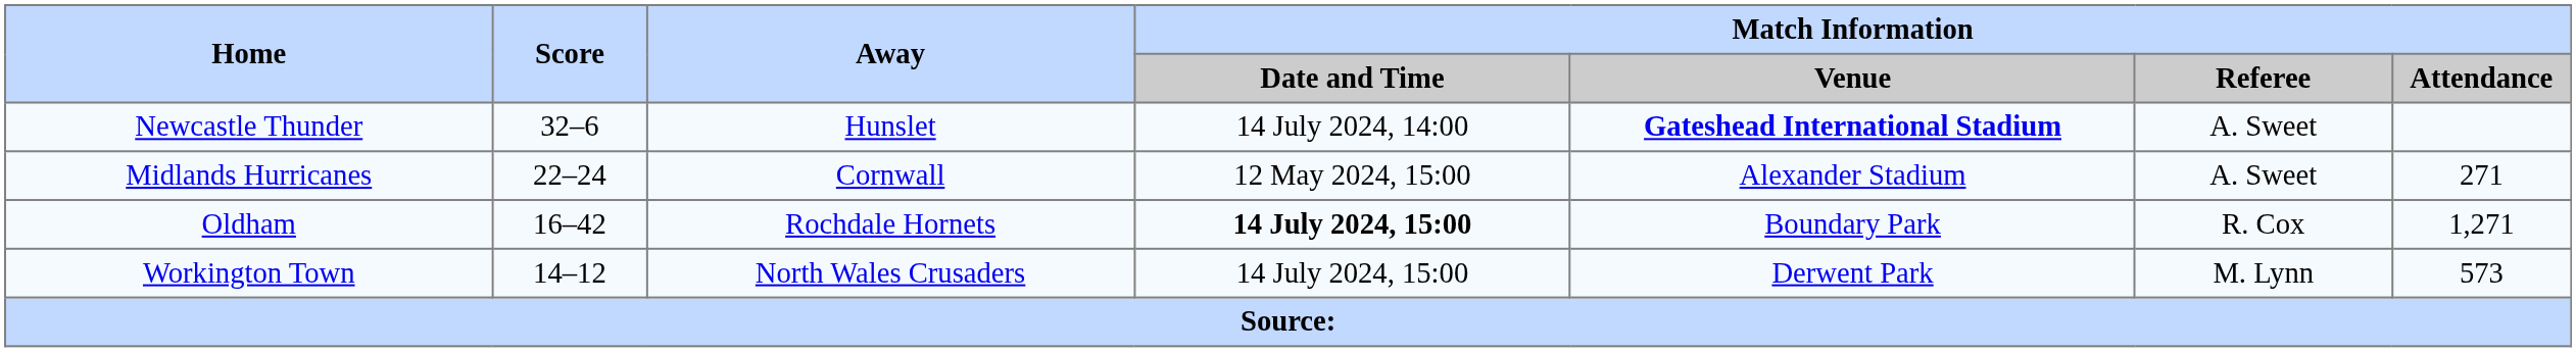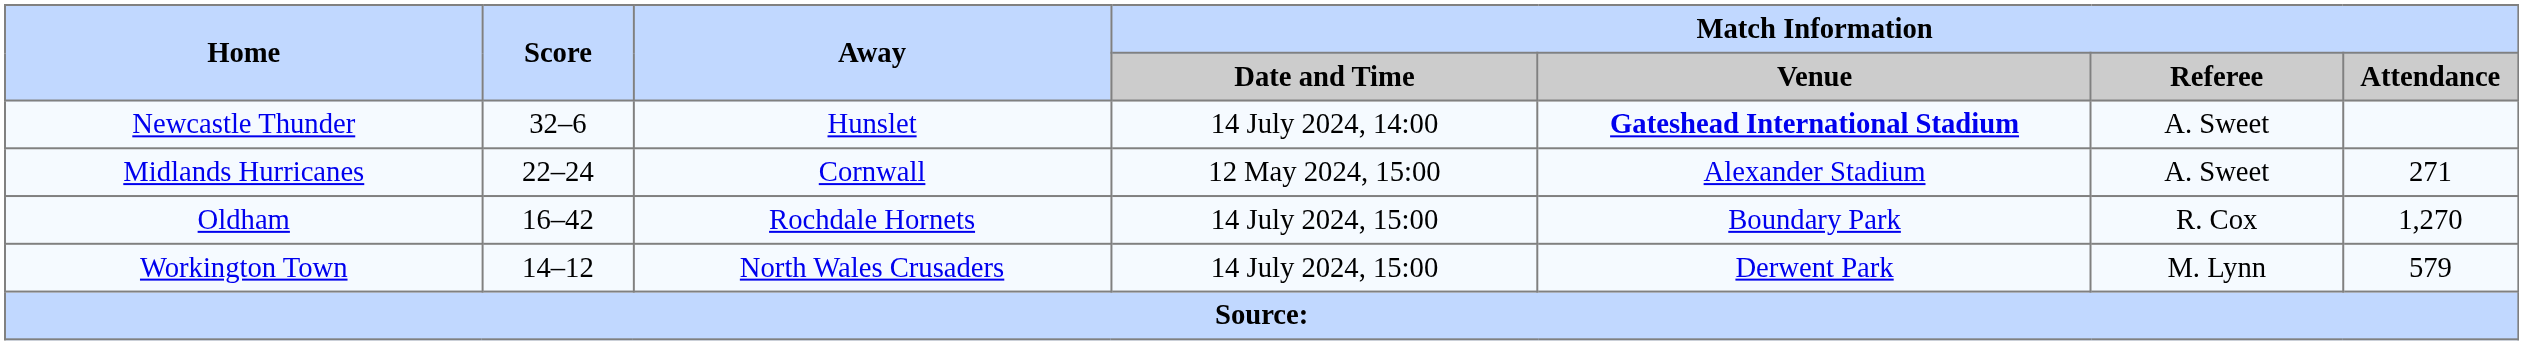Oldham | Match Information / Date and Time: bold -> normal
Oldham | Match Information / Attendance: 1,271 -> 1,270
Workington Town | Match Information / Attendance: 573 -> 579
